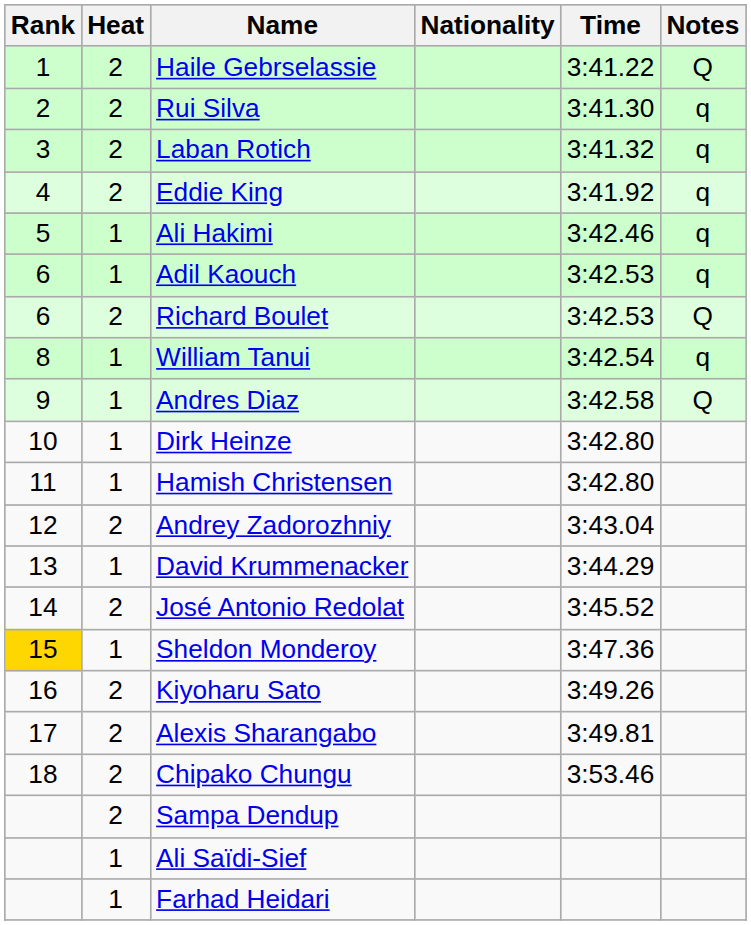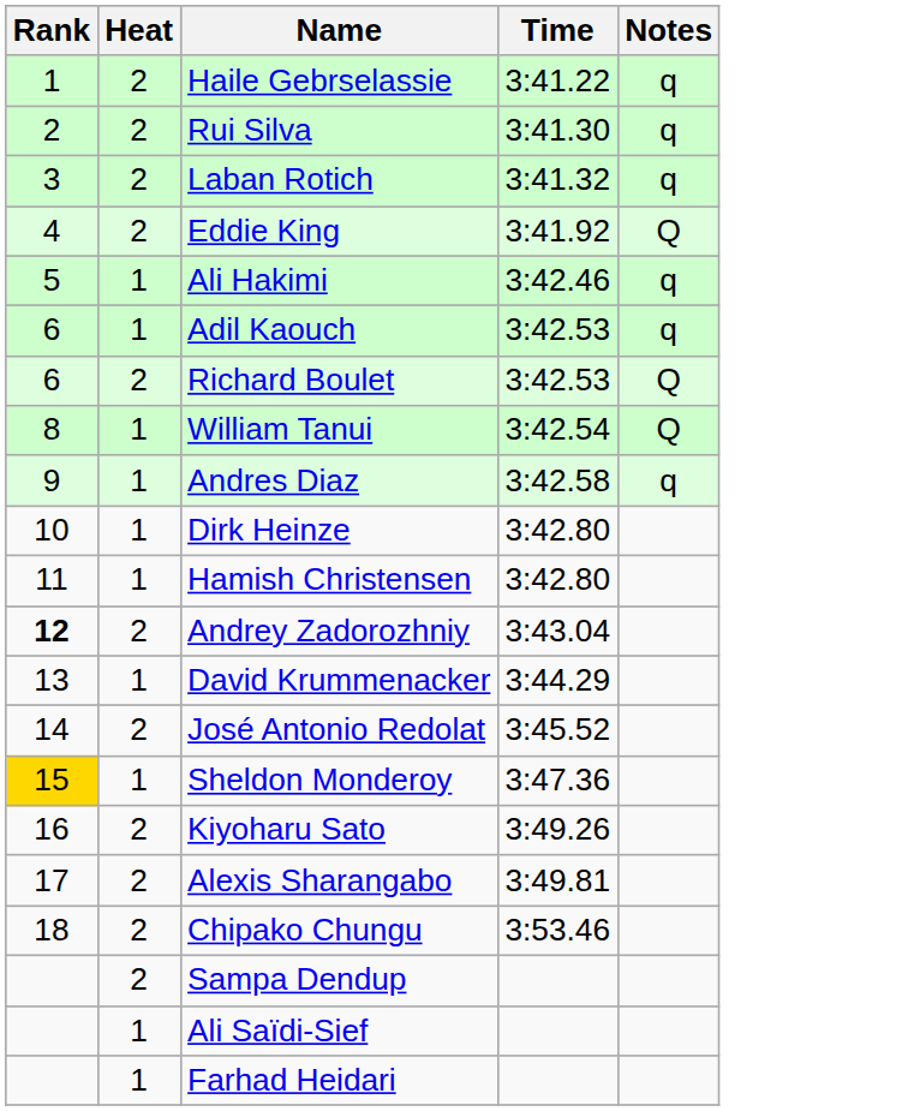- column: Nationality
Haile Gebrselassie | Notes: Q -> q
Eddie King | Notes: q -> Q
William Tanui | Notes: q -> Q
Andres Diaz | Notes: Q -> q
Andrey Zadorozhniy | Rank: normal -> bold
